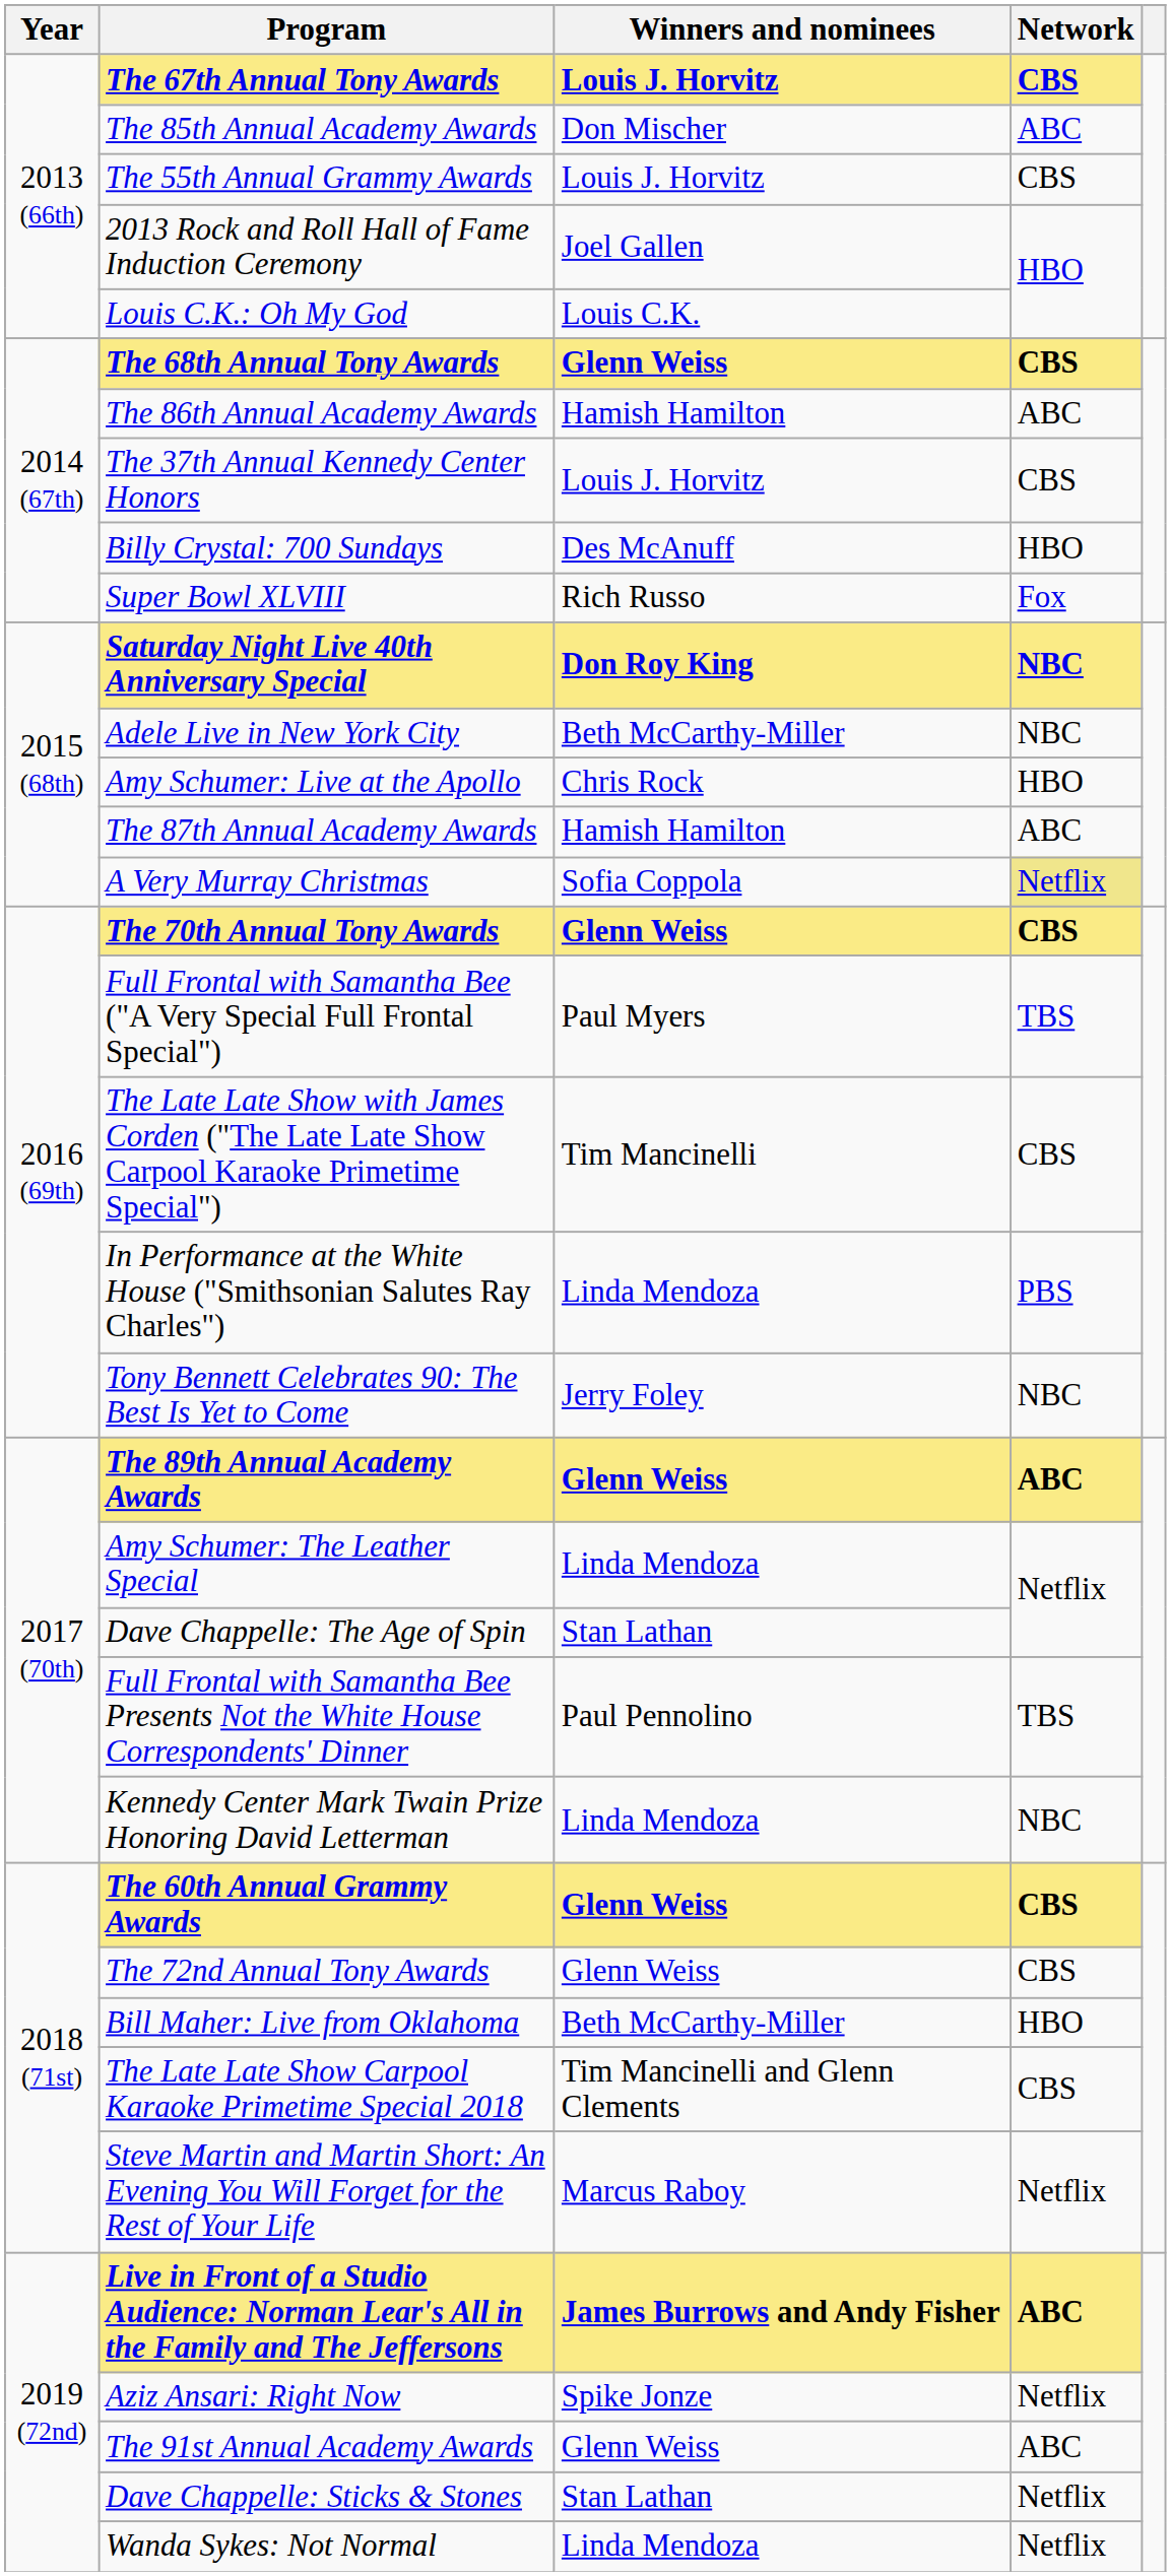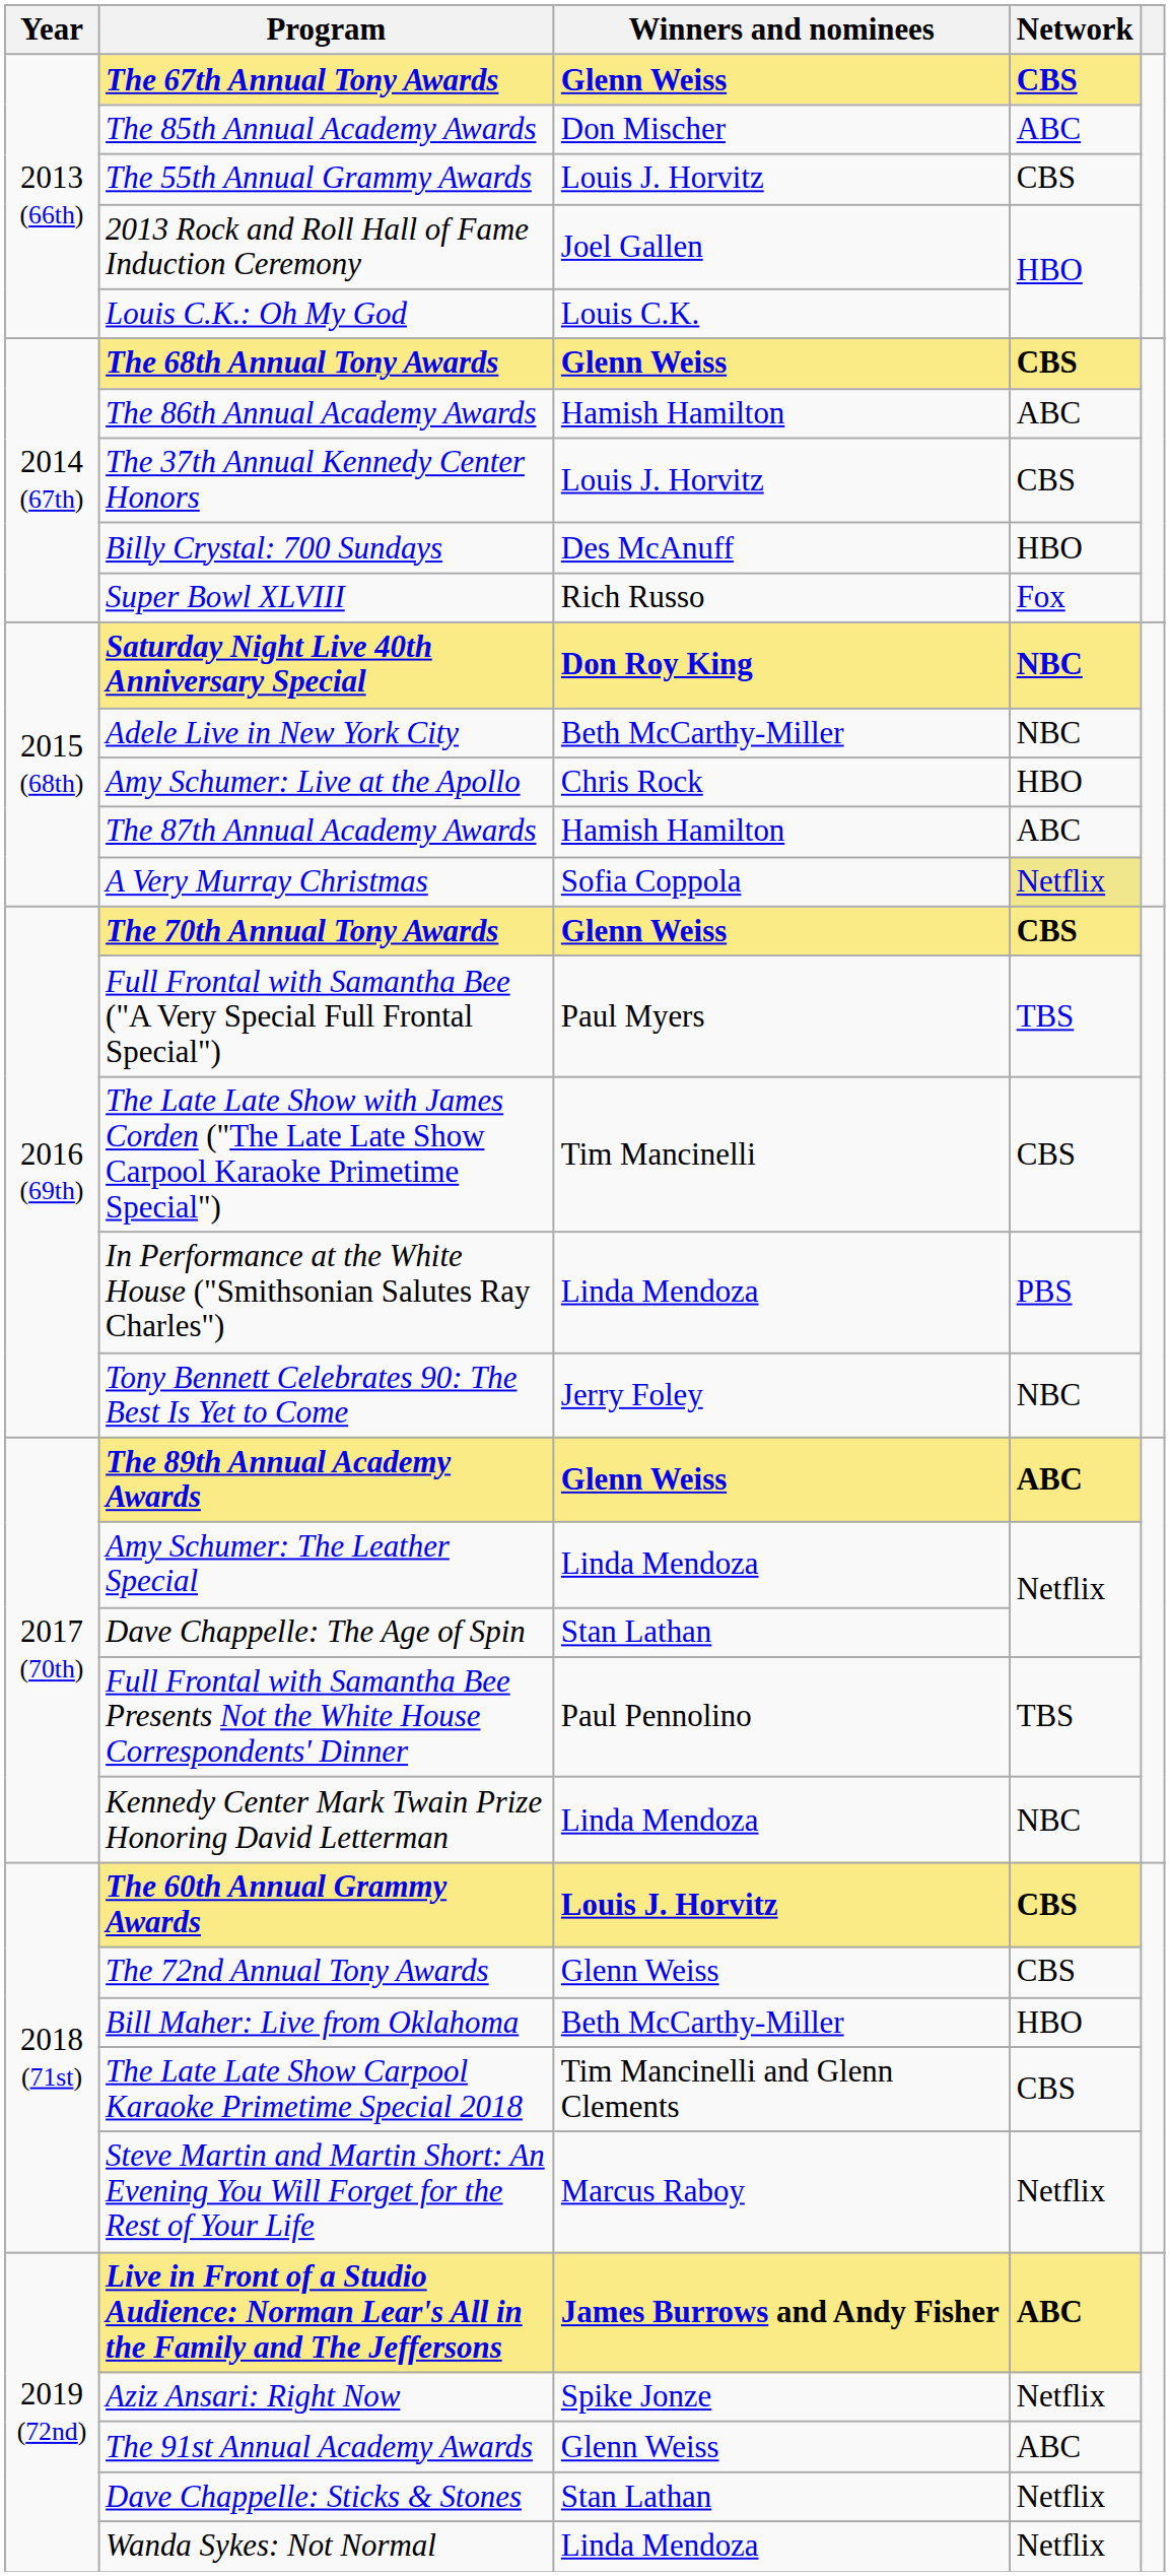The 67th Annual Tony Awards | Winners and nominees: Louis J. Horvitz -> Glenn Weiss
The 60th Annual Grammy Awards | Winners and nominees: Glenn Weiss -> Louis J. Horvitz
